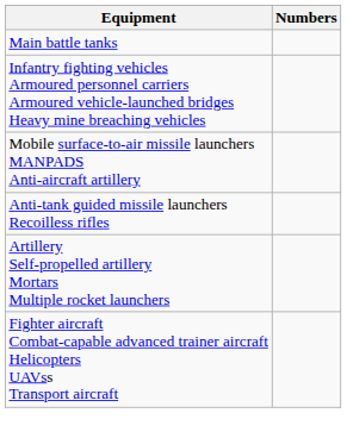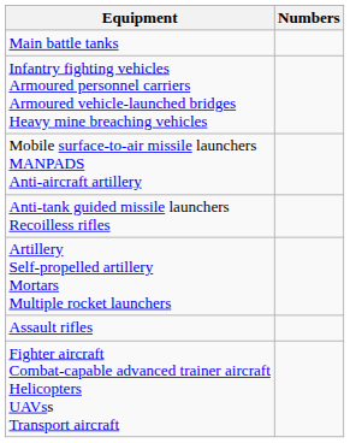+ row: Assault rifles
